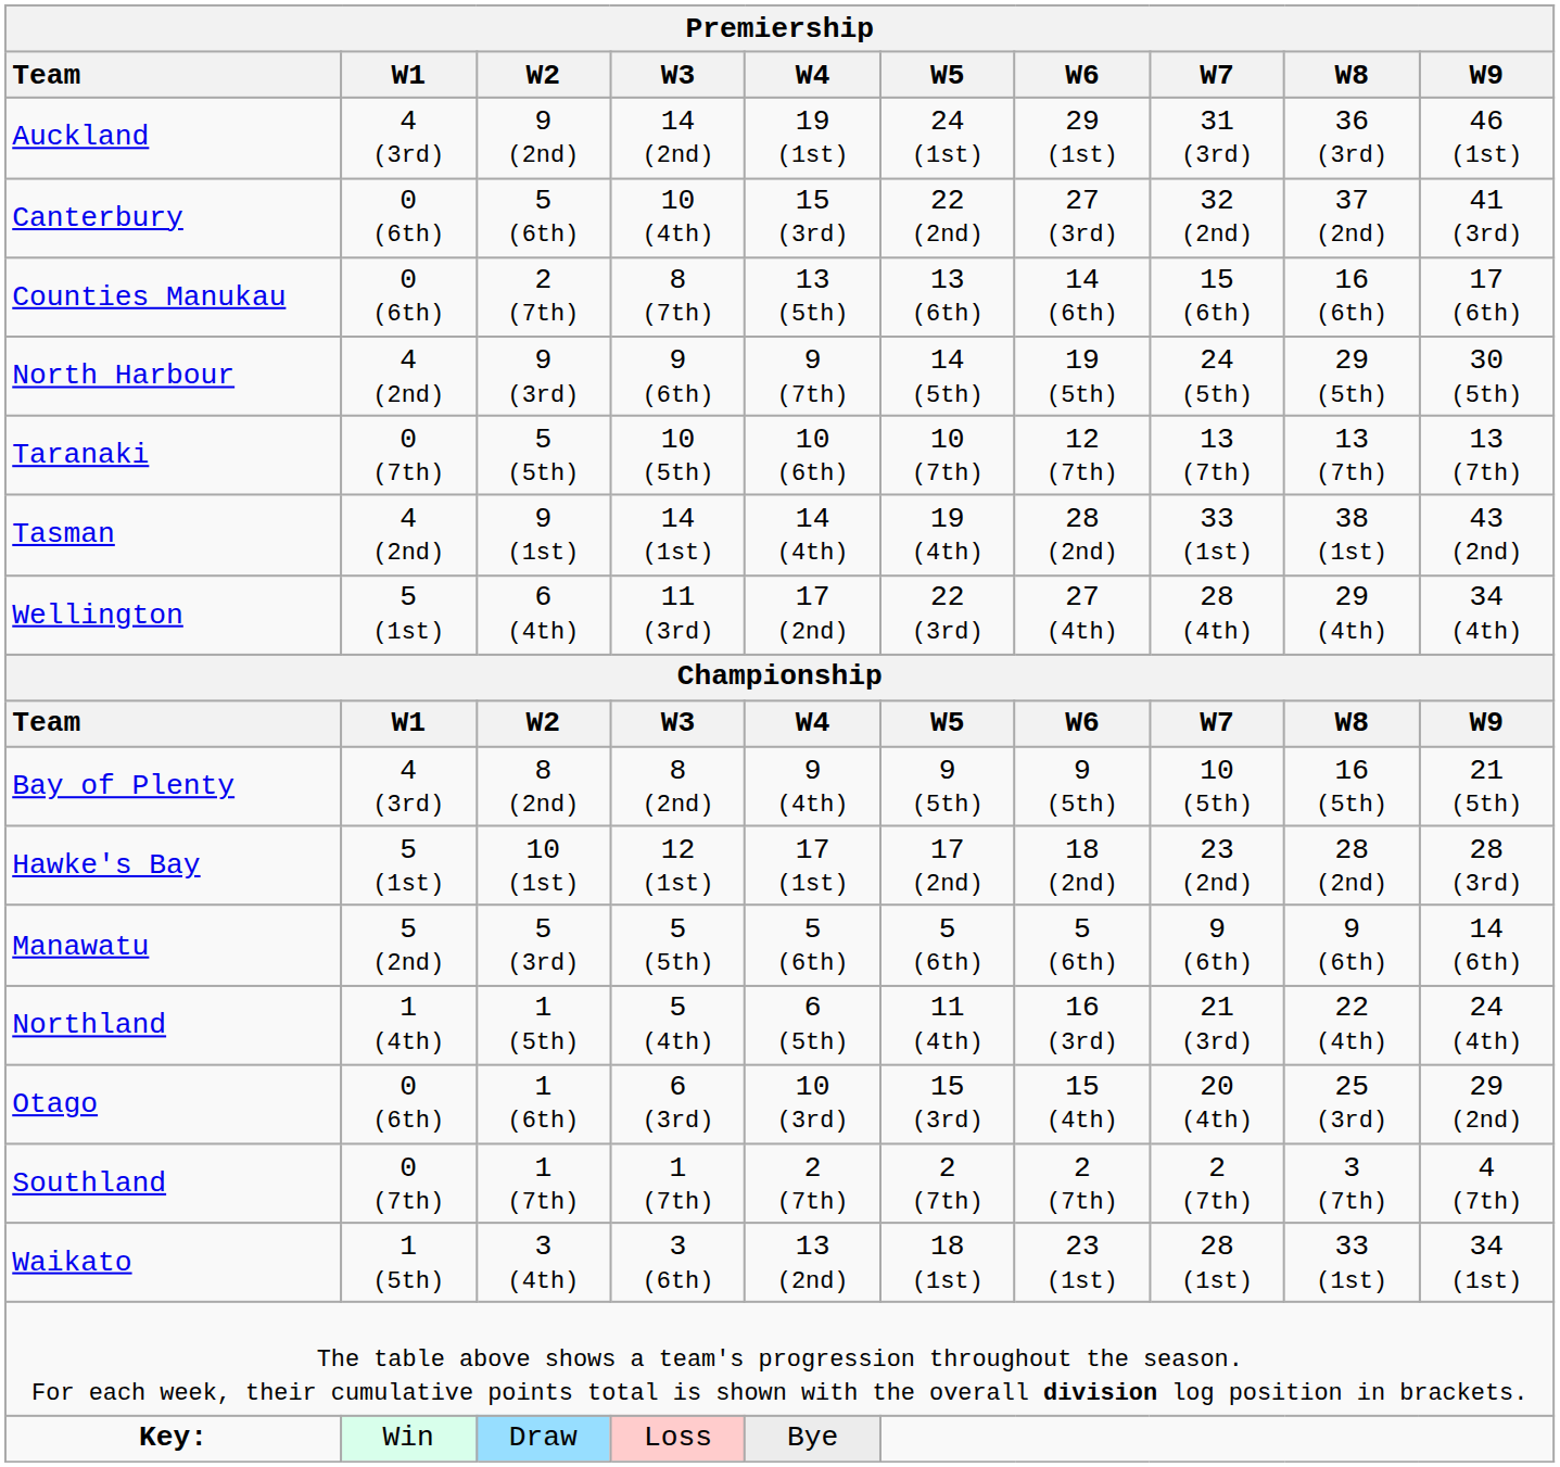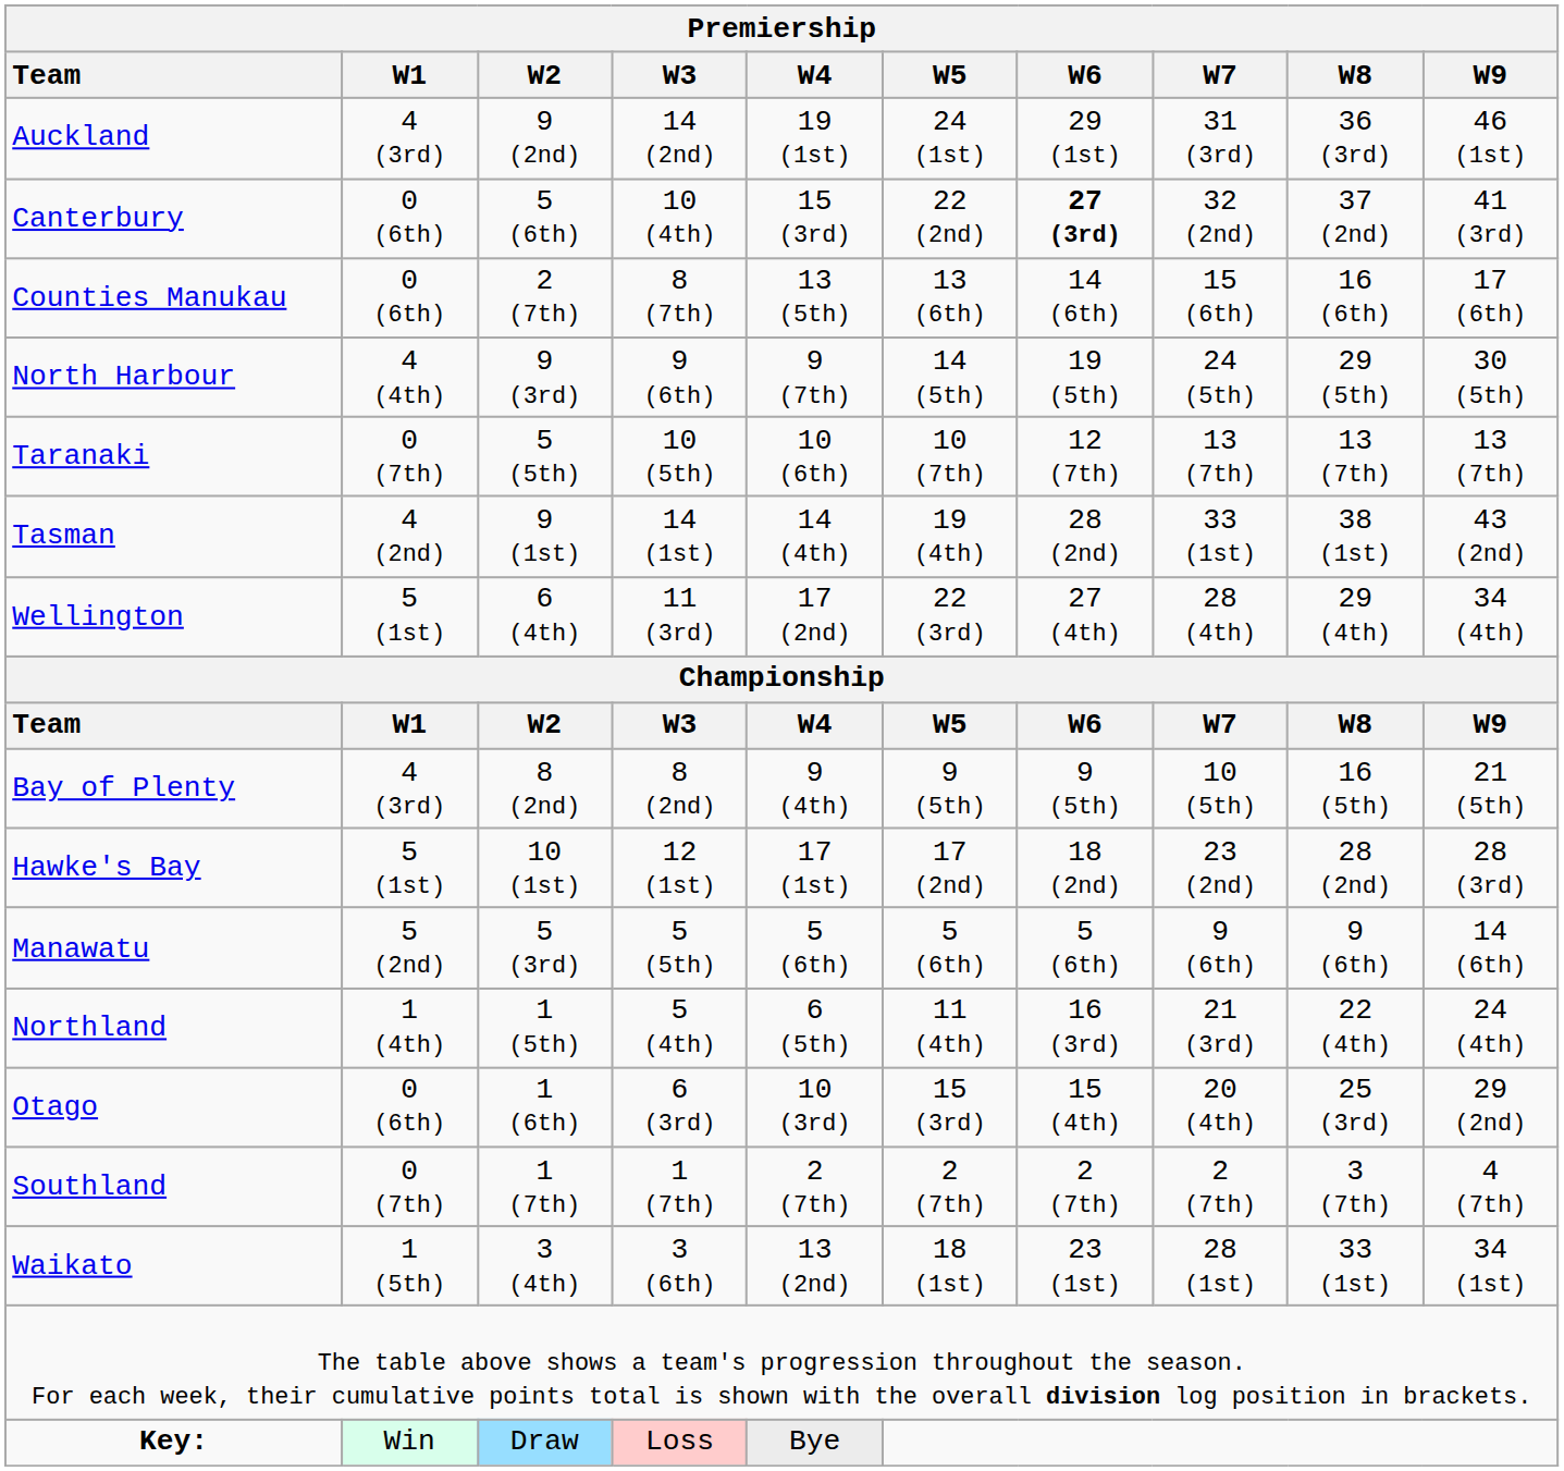Canterbury | W6: normal -> bold
North Harbour | W1: 4 (2nd) -> 4 (4th)
